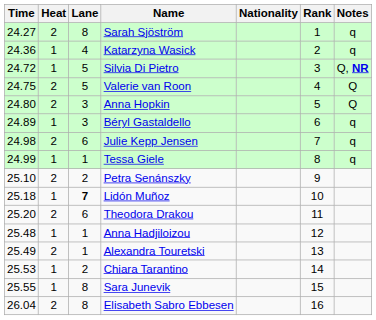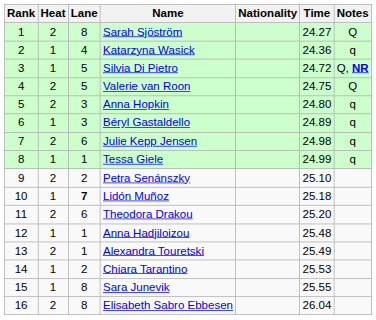columns swapped: Rank <-> Time
Sarah Sjöström | Notes: q -> Q
Anna Hopkin | Notes: Q -> q
